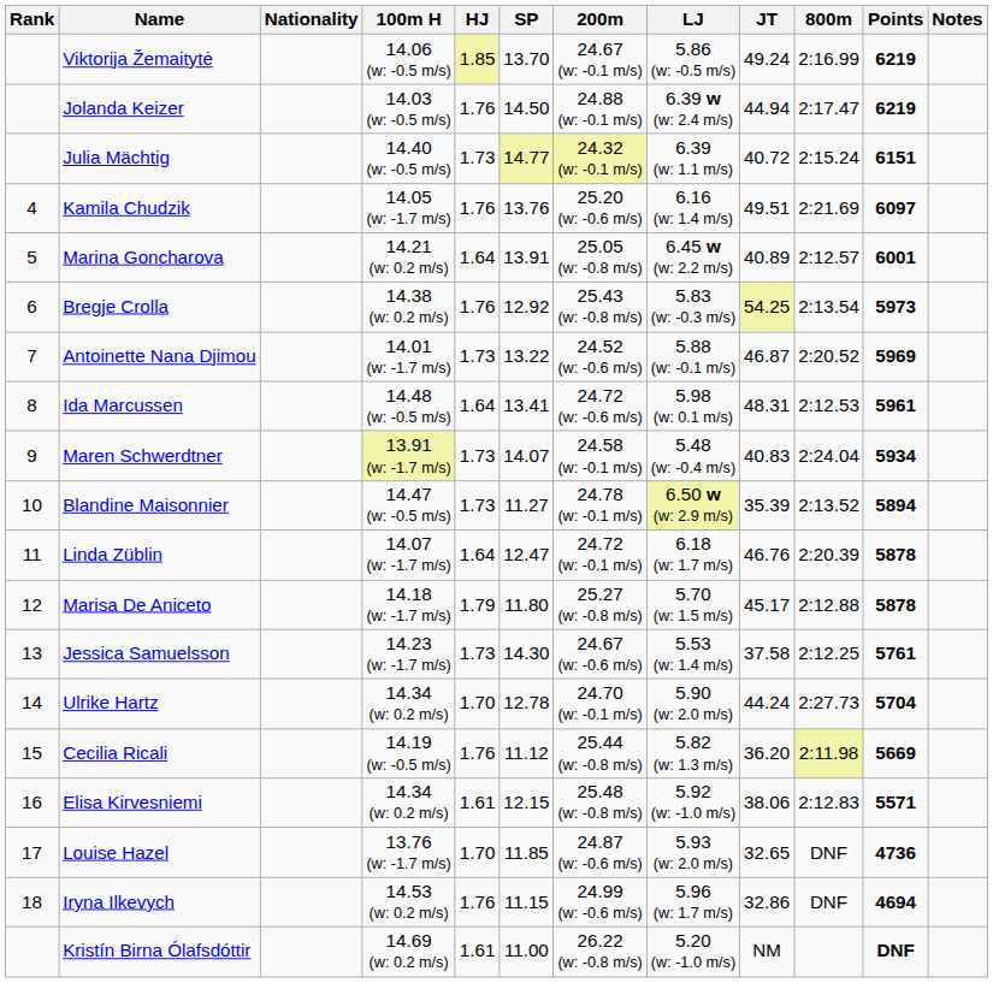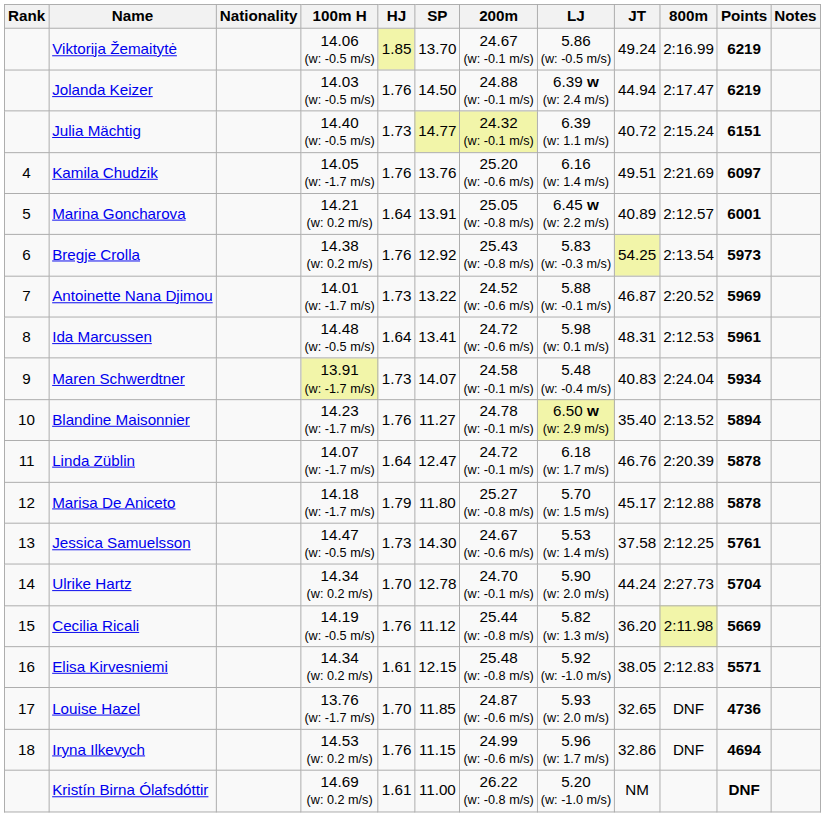Blandine Maisonnier | 100m H: 14.47 (w: -0.5 m/s) -> 14.23 (w: -1.7 m/s)
Blandine Maisonnier | HJ: 1.73 -> 1.76
Blandine Maisonnier | JT: 35.39 -> 35.40
Jessica Samuelsson | 100m H: 14.23 (w: -1.7 m/s) -> 14.47 (w: -0.5 m/s)
Elisa Kirvesniemi | JT: 38.06 -> 38.05
